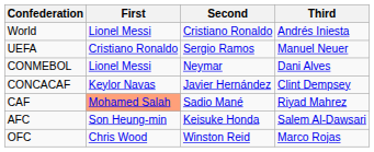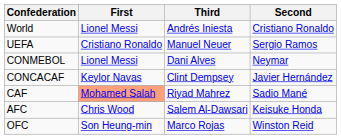columns swapped: Second <-> Third
AFC | First: Son Heung-min -> Chris Wood
OFC | First: Chris Wood -> Son Heung-min
